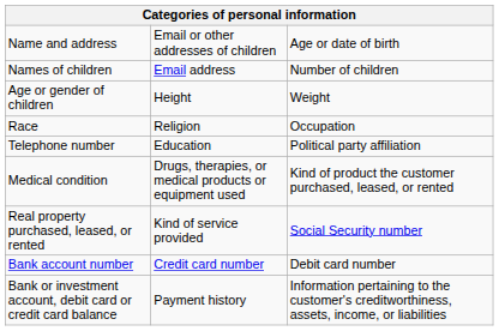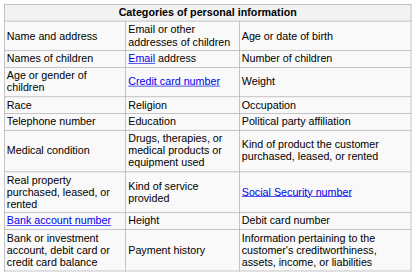Age or gender of children | column 2: Height -> Credit card number
Bank account number | column 2: Credit card number -> Height
